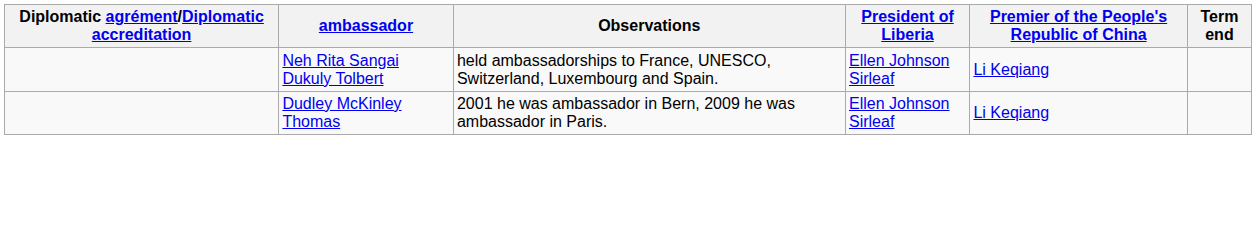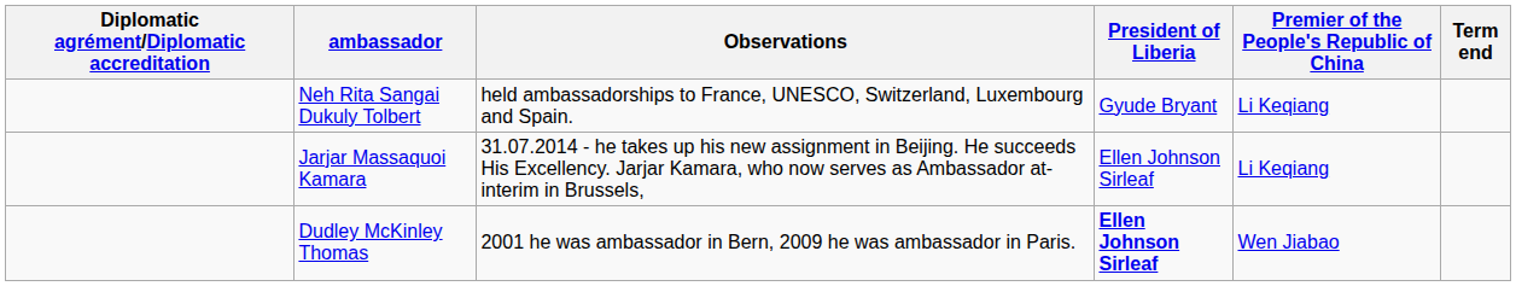Neh Rita Sangai Dukuly Tolbert | President of Liberia: Ellen Johnson Sirleaf -> Gyude Bryant
+ row: Jarjar Massaquoi Kamara | 31.07.2014 - he takes up his new assignment in Beijing. He succeeds His Excellency. Jarjar Kamara, who now serves as Ambassador at-interim in Brussels, | Ellen Johnson Sirleaf | Li Keqiang
Dudley McKinley Thomas | President of Liberia: normal -> bold
Dudley McKinley Thomas | Premier of the People's Republic of China: Li Keqiang -> Wen Jiabao
